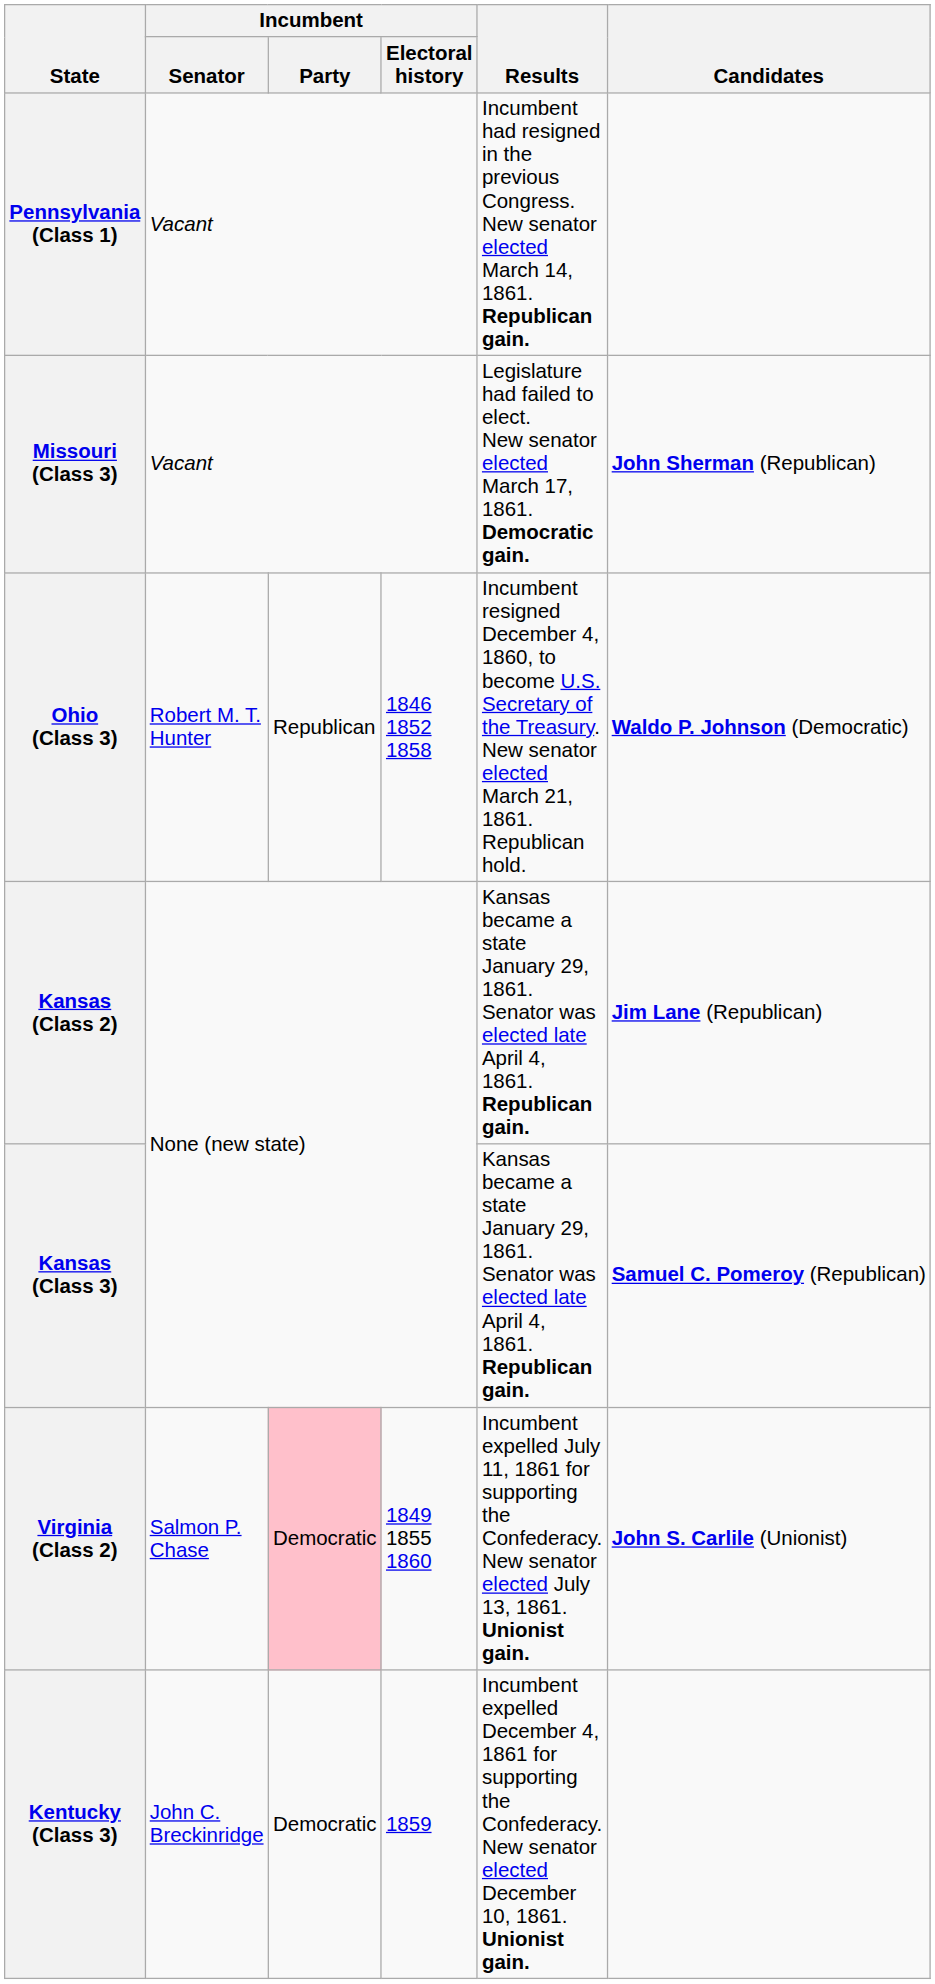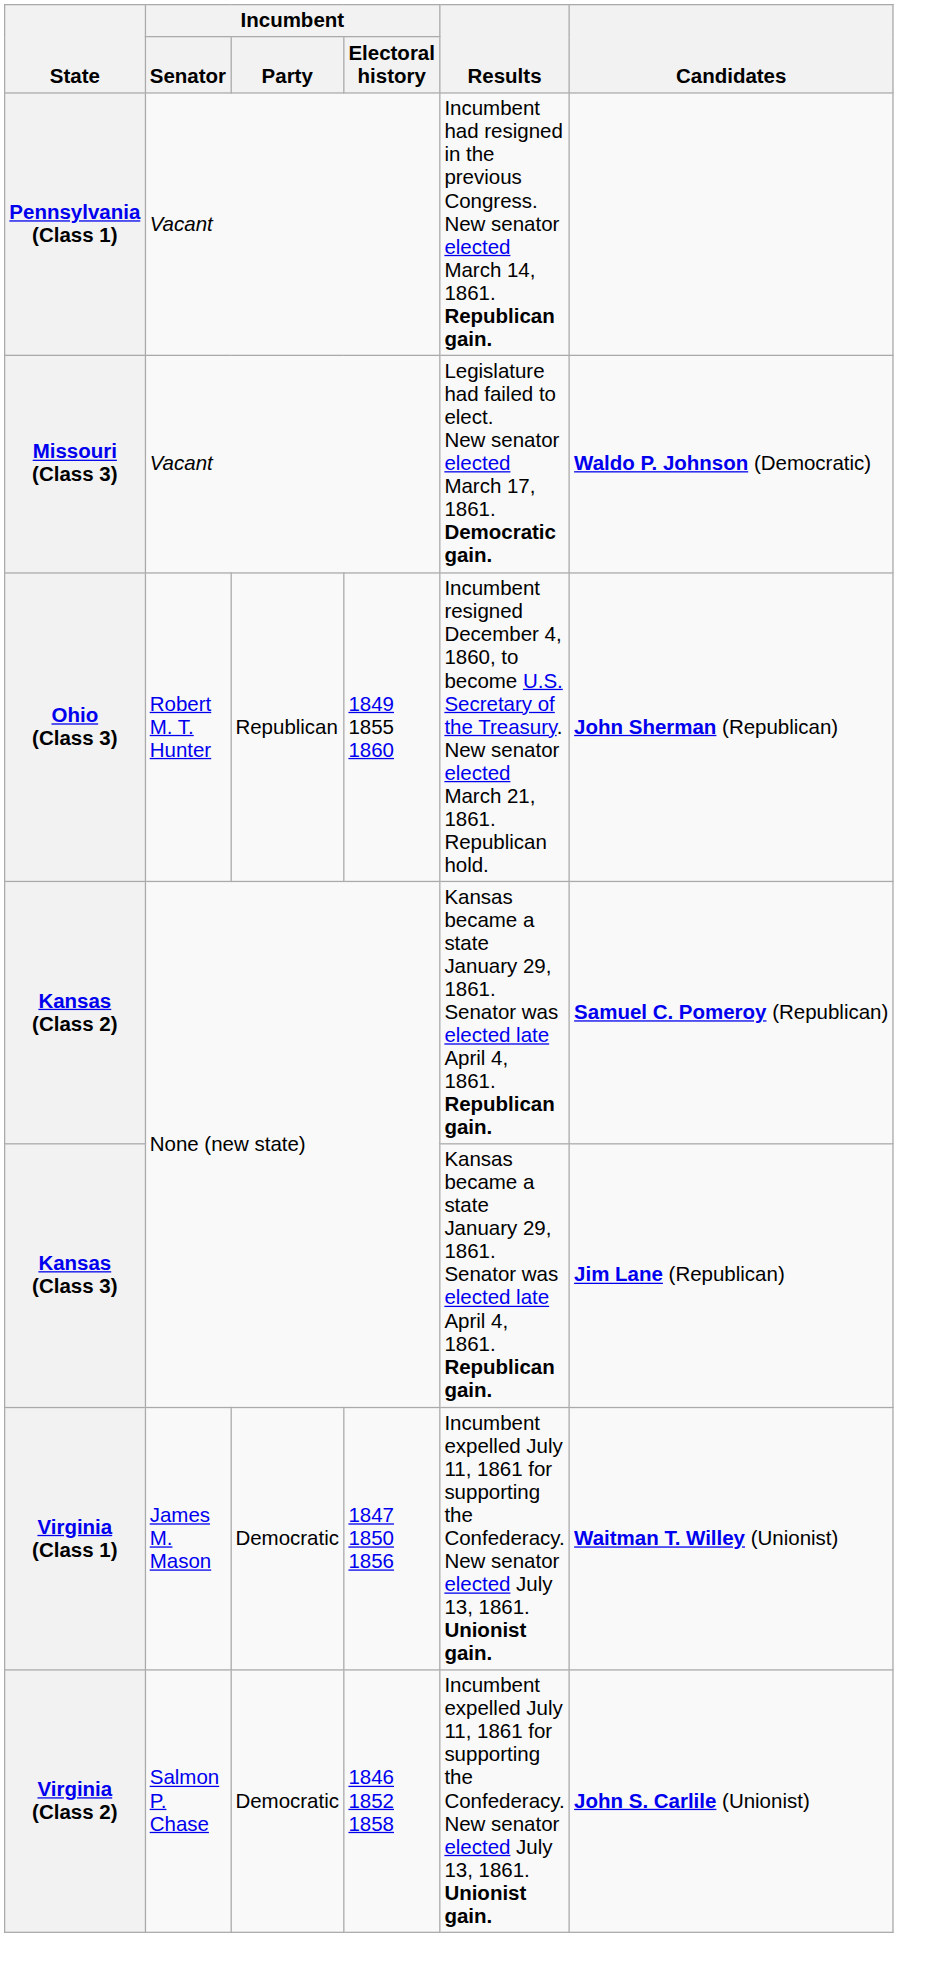Missouri (Class 3) | Candidates: John Sherman (Republican) -> Waldo P. Johnson (Democratic)
Ohio (Class 3) | Incumbent / Electoral history: 1846 1852 1858 -> 1849 1855 1860
Ohio (Class 3) | Candidates: Waldo P. Johnson (Democratic) -> John Sherman (Republican)
Kansas (Class 2) | Candidates: Jim Lane (Republican) -> Samuel C. Pomeroy (Republican)
Kansas (Class 3) | Candidates: Samuel C. Pomeroy (Republican) -> Jim Lane (Republican)
+ row: Virginia (Class 1) | James M. Mason | Democratic | 1847 1850 1856 | Incumbent expelled July 11, 1861 for supporting the Confederacy. New senator elected July 13, 1861. Unionist gain. | Waitman T. Willey (Unionist)
Virginia (Class 2) | Incumbent / Party: pink background -> no background
Virginia (Class 2) | Incumbent / Electoral history: 1849 1855 1860 -> 1846 1852 1858
- row: Kentucky (Class 3) | John C. Breckinridge | Democratic | 1859 | Incumbent expelled December 4, 1861 for supporting the Confederacy. New senator elected December 10, 1861. Unionist gain.
